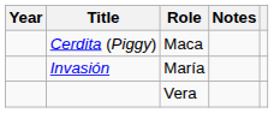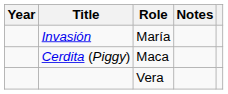rows swapped: Cerdita (Piggy) <-> Invasión
